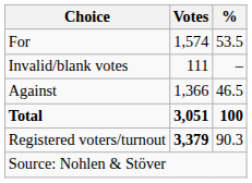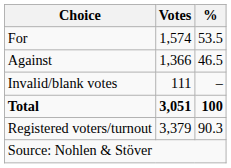rows swapped: Against <-> Invalid/blank votes
Registered voters/turnout | Votes: bold -> normal
